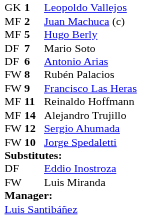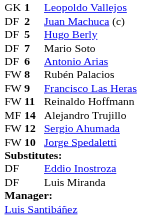Juan Machuca (c) | column 1: MF -> DF
Hugo Berly | column 1: MF -> DF
Reinaldo Hoffmann | column 1: MF -> FW
Luis Miranda | column 1: FW -> DF
